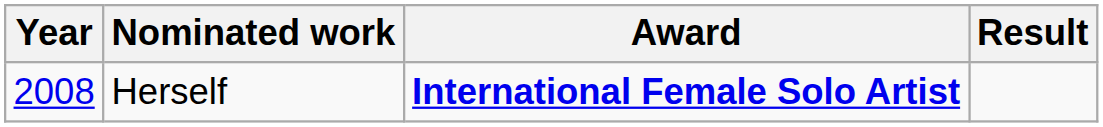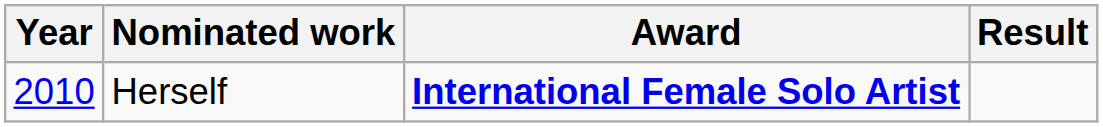Herself | Year: 2008 -> 2010
